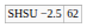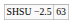SHSU −2.5 | column 2: 62 -> 63
